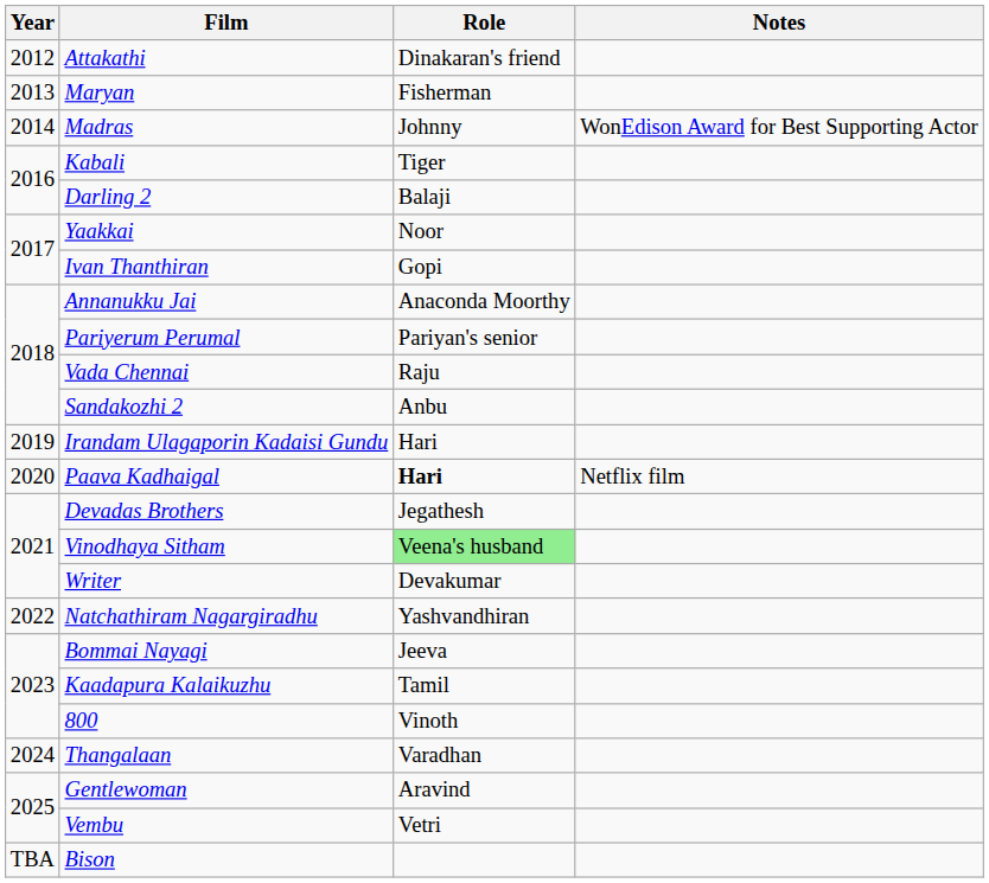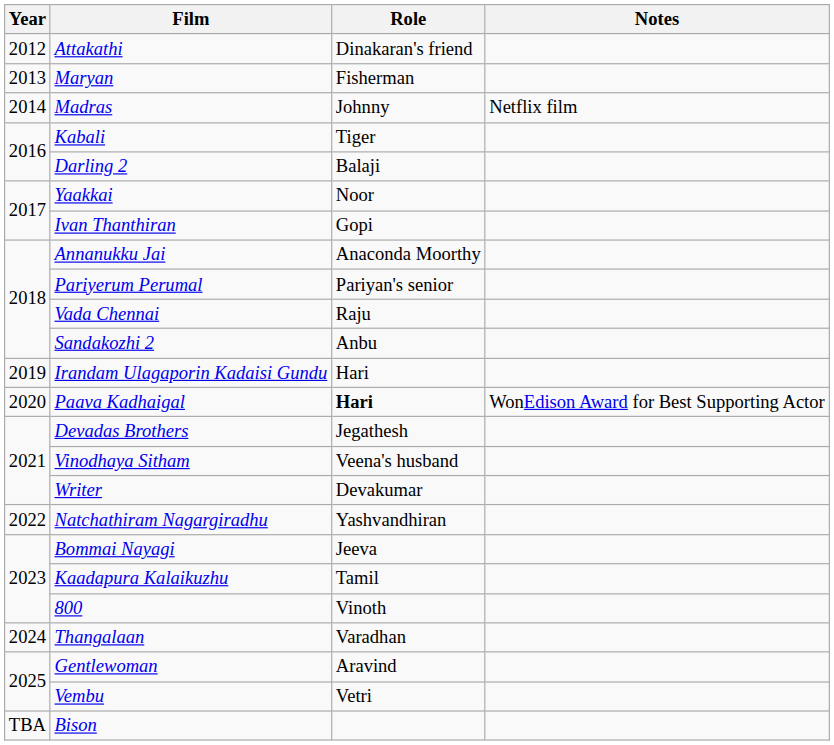Madras | Notes: WonEdison Award for Best Supporting Actor -> Netflix film
Paava Kadhaigal | Notes: Netflix film -> WonEdison Award for Best Supporting Actor
Vinodhaya Sitham | Role: lightgreen background -> no background
